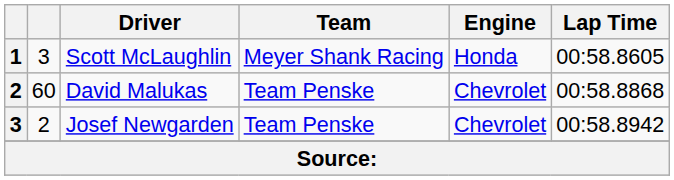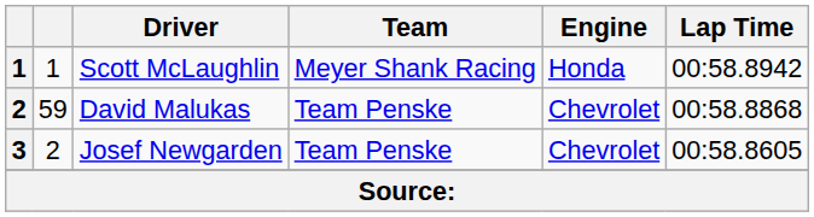Scott McLaughlin | column 2: 3 -> 1
Scott McLaughlin | Lap Time: 00:58.8605 -> 00:58.8942
David Malukas | column 2: 60 -> 59
Josef Newgarden | Lap Time: 00:58.8942 -> 00:58.8605
